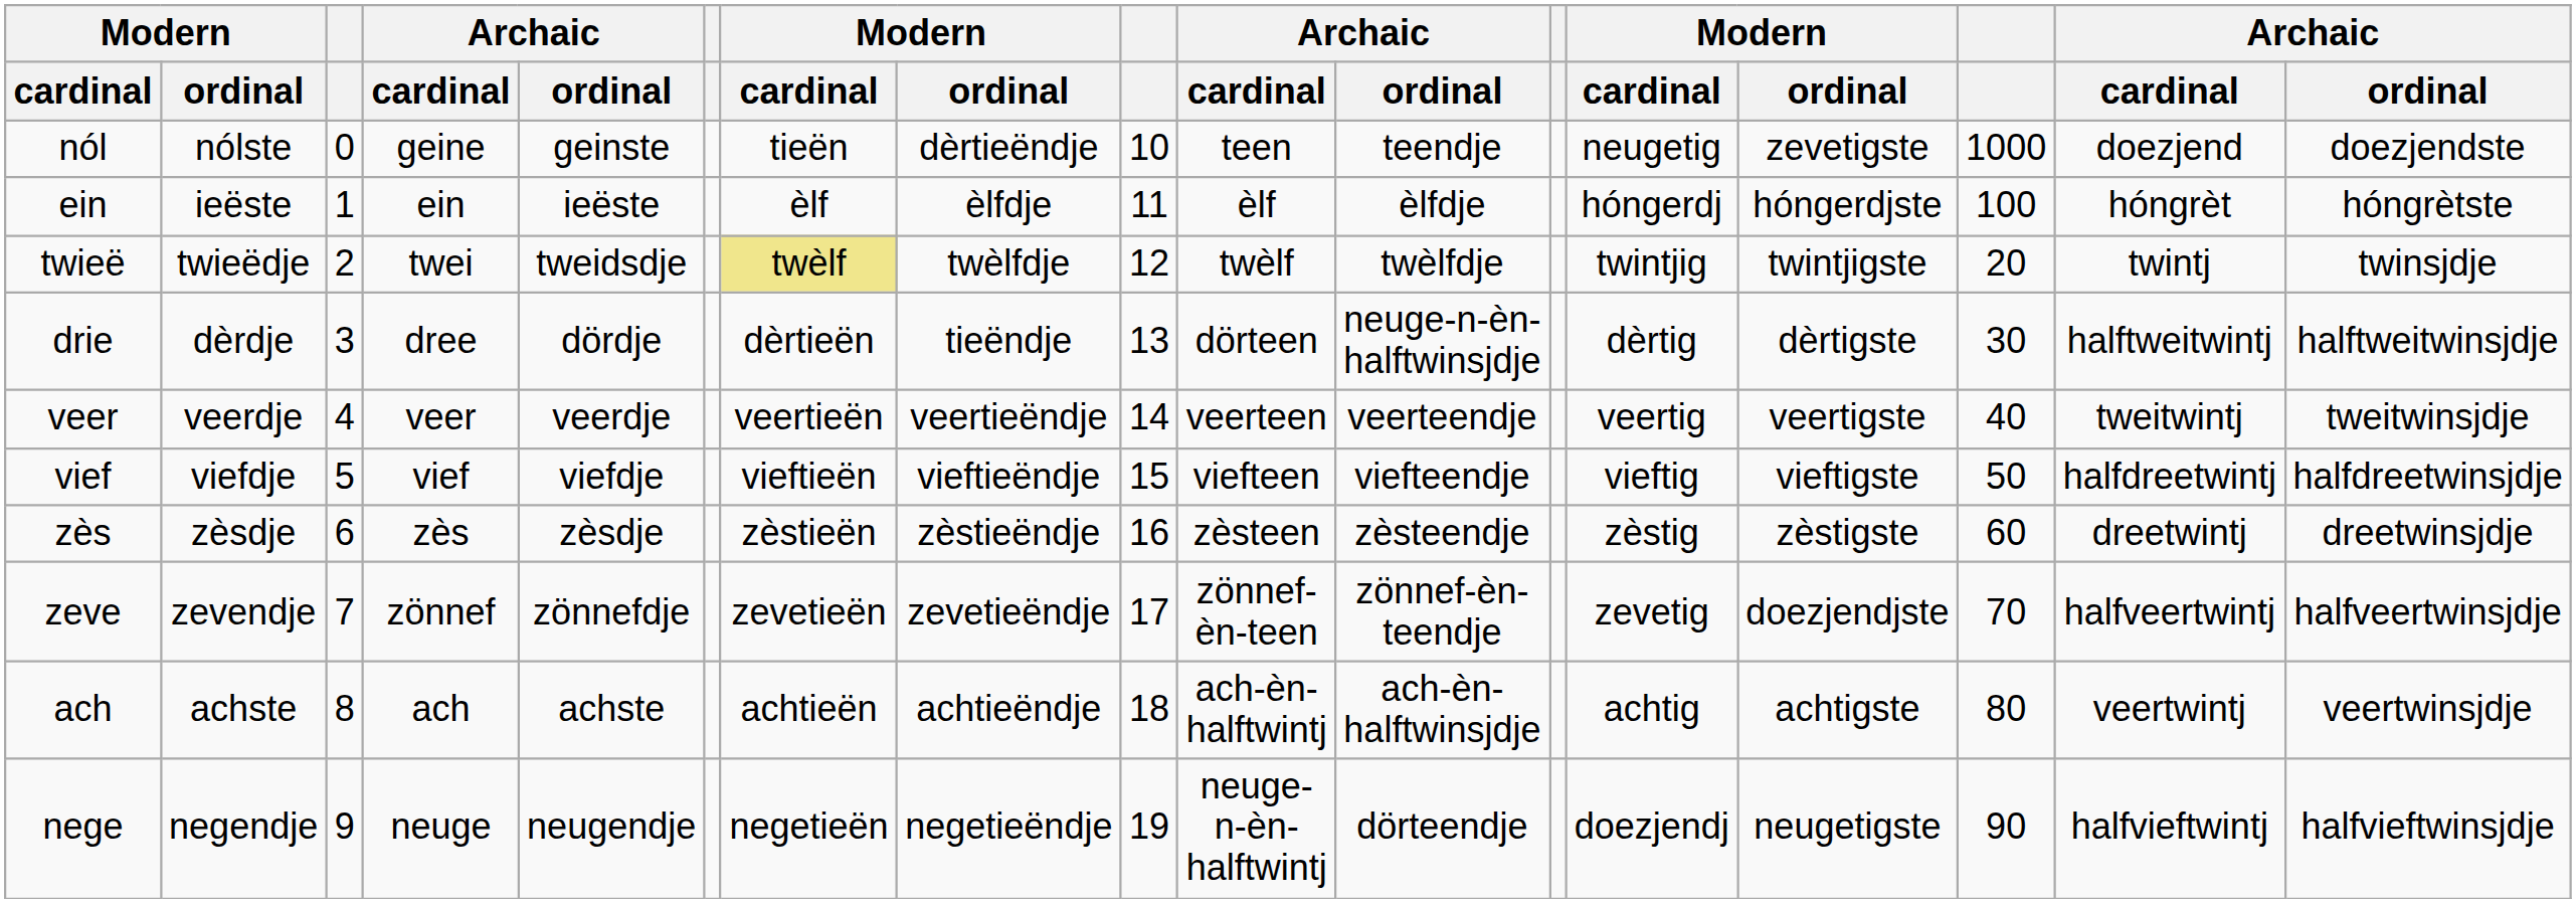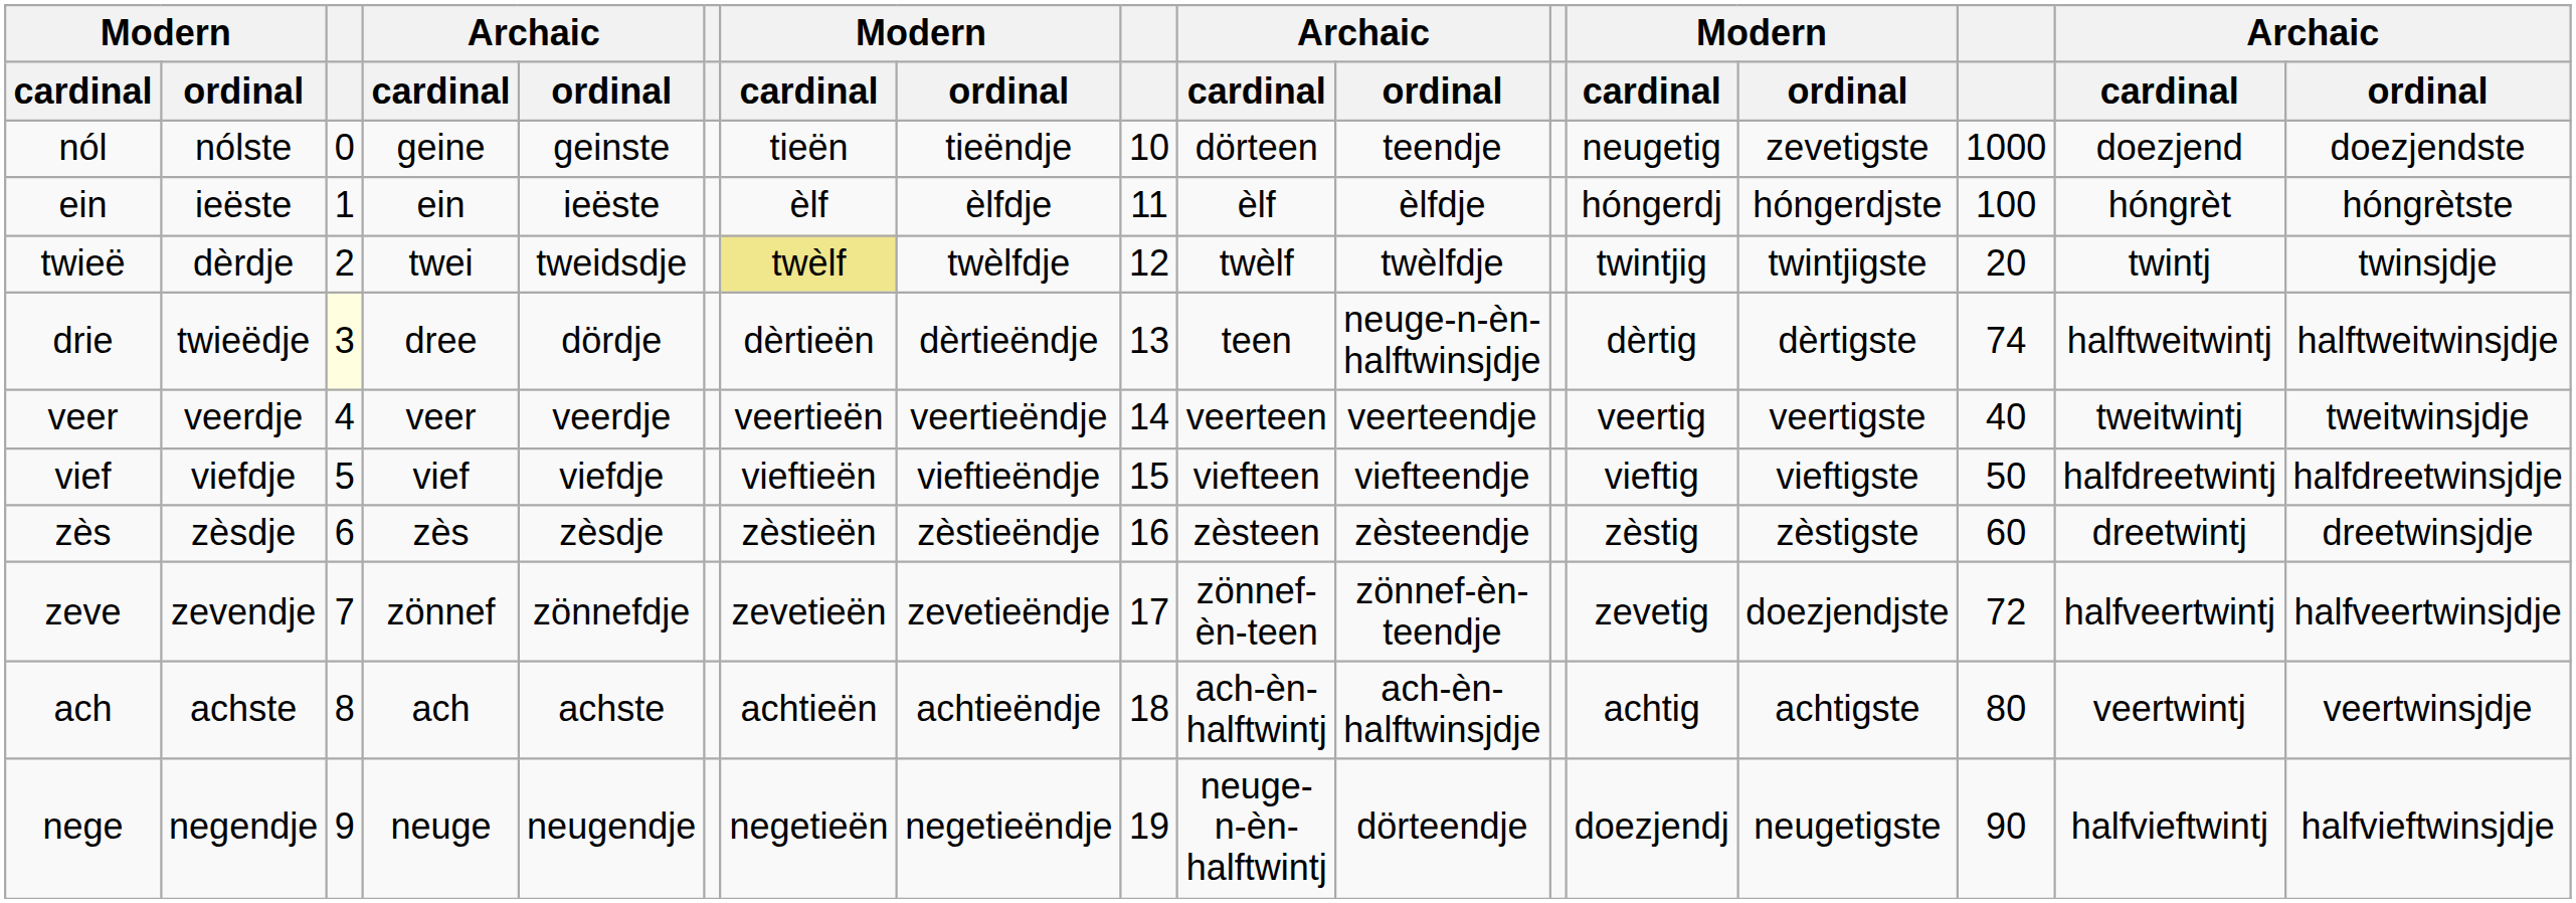nól | column 8: dèrtieëndje -> tieëndje
nól | column 10: teen -> dörteen
twieë | column 2: twieëdje -> dèrdje
drie | column 2: dèrdje -> twieëdje
drie | column 3: no background -> lightyellow background
drie | column 8: tieëndje -> dèrtieëndje
drie | column 10: dörteen -> teen
drie | column 15: 30 -> 74
zeve | column 15: 70 -> 72
